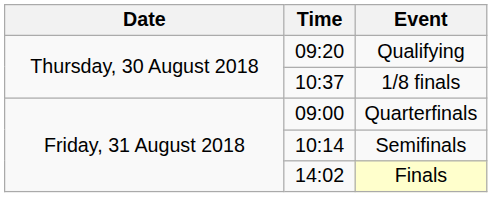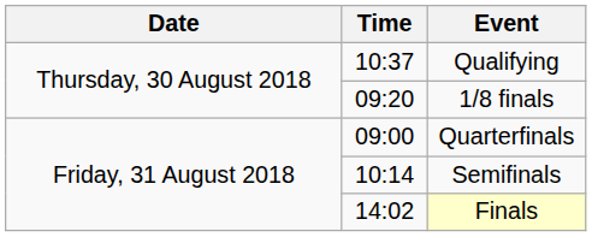Qualifying | Time: 09:20 -> 10:37
1/8 finals | Time: 10:37 -> 09:20
